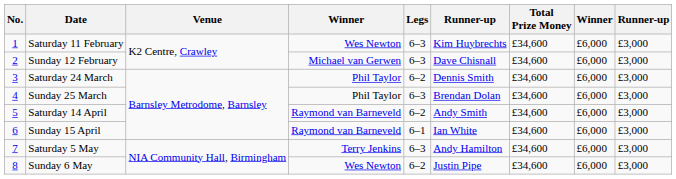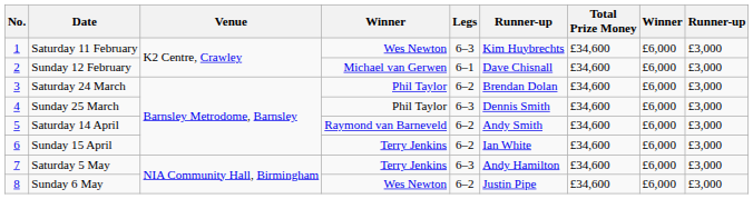Sunday 12 February | Legs: 6–3 -> 6–1
Saturday 24 March | column 6: Dennis Smith -> Brendan Dolan
Sunday 25 March | column 6: Brendan Dolan -> Dennis Smith
Sunday 15 April | column 4: Raymond van Barneveld -> Terry Jenkins
Sunday 15 April | Legs: 6–1 -> 6–2
